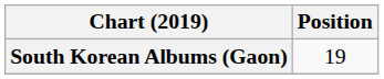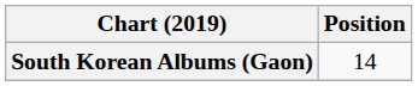South Korean Albums (Gaon) | Position: 19 -> 14
